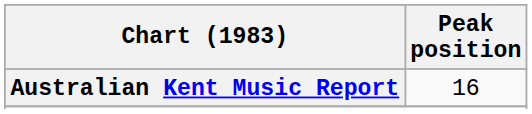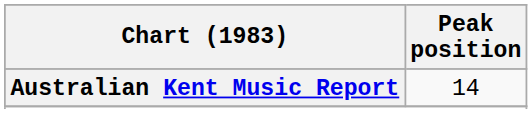Australian Kent Music Report | Peak position: 16 -> 14
